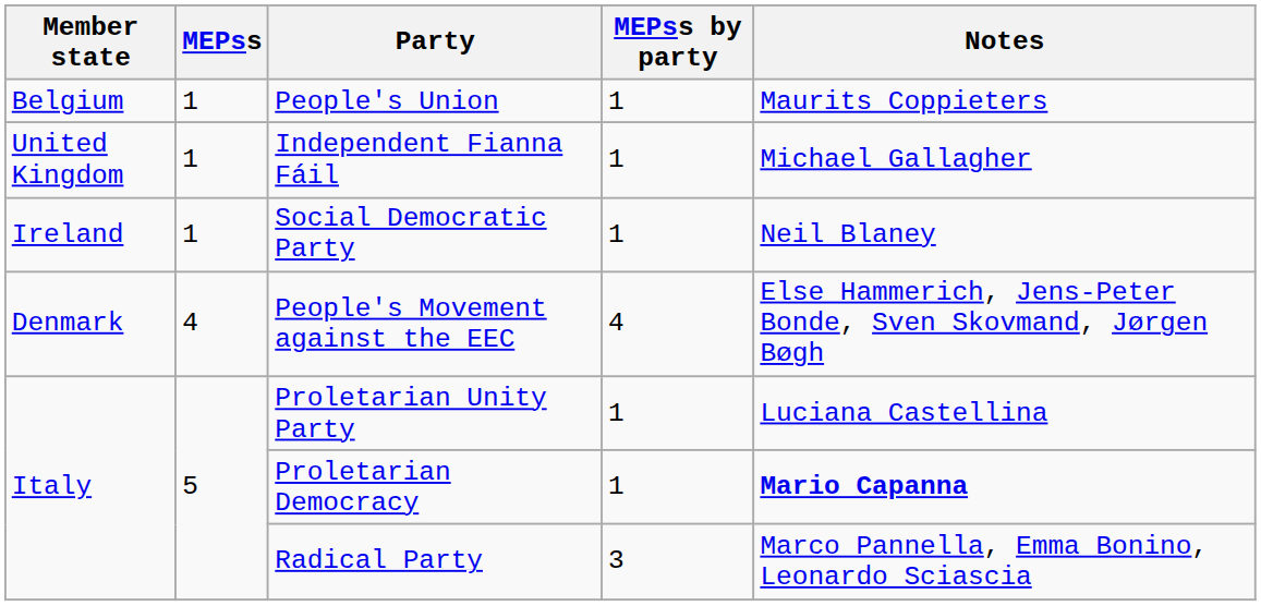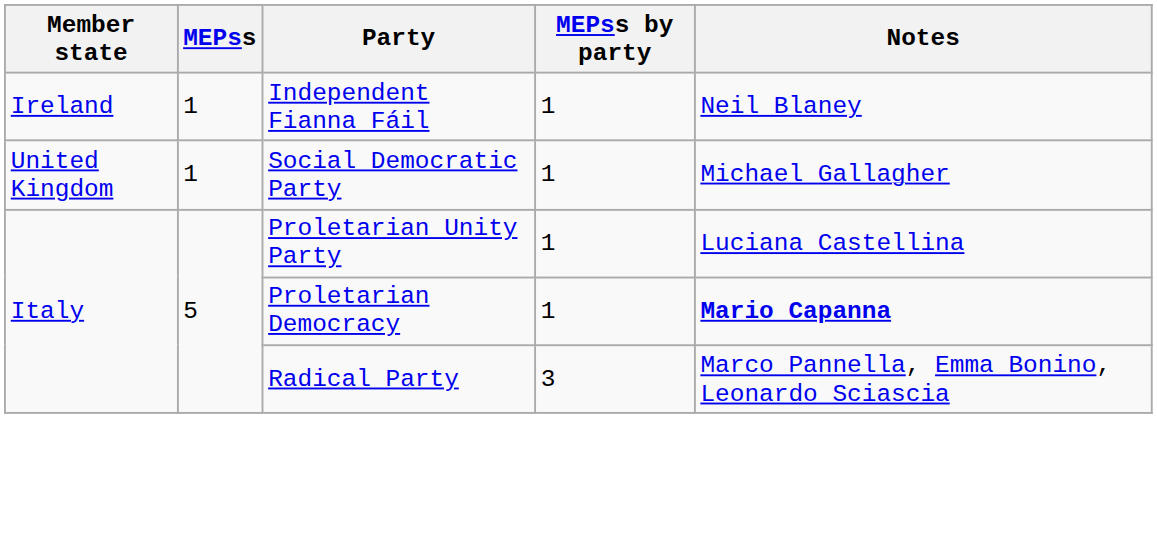- row: Belgium | 1 | People's Union | 1 | Maurits Coppieters
Independent Fianna Fáil | Member state: United Kingdom -> Ireland
Independent Fianna Fáil | Notes: Michael Gallagher -> Neil Blaney
Social Democratic Party | Member state: Ireland -> United Kingdom
Social Democratic Party | Notes: Neil Blaney -> Michael Gallagher
- row: Denmark | 4 | People's Movement against the EEC | 4 | Else Hammerich, Jens-Peter Bonde, Sven Skovmand, Jørgen Bøgh
